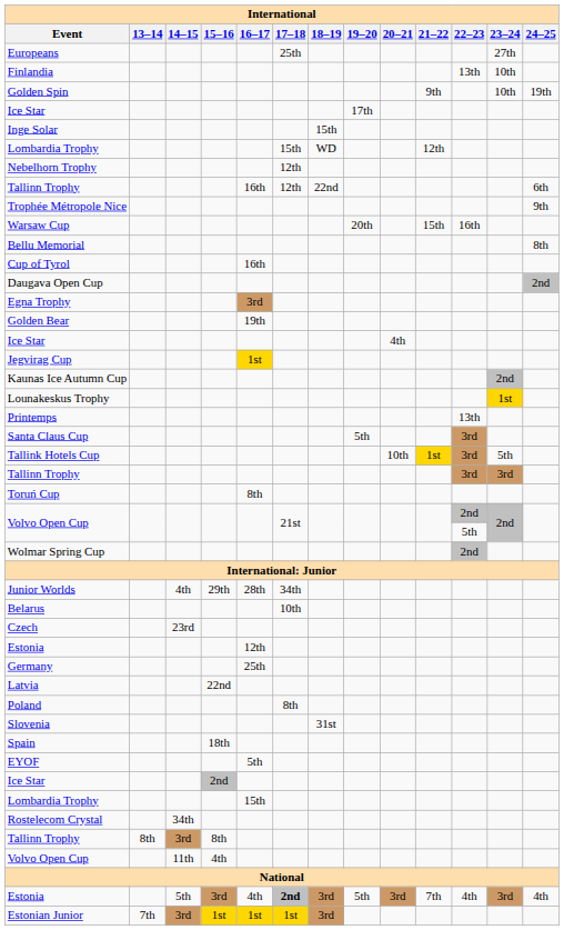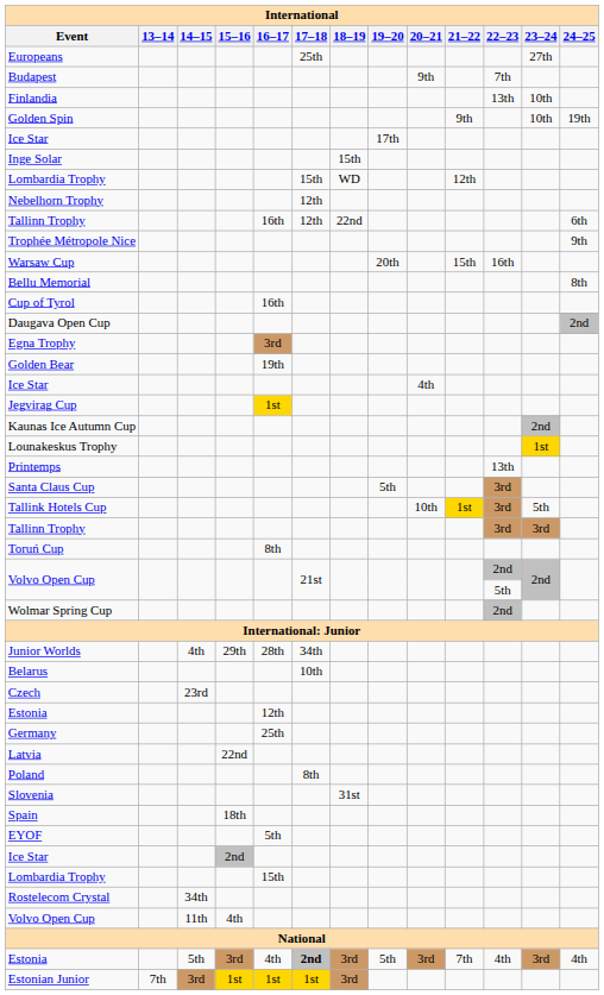+ row: Budapest | 9th | 7th
- row: Tallinn Trophy | 8th | 3rd | 8th
